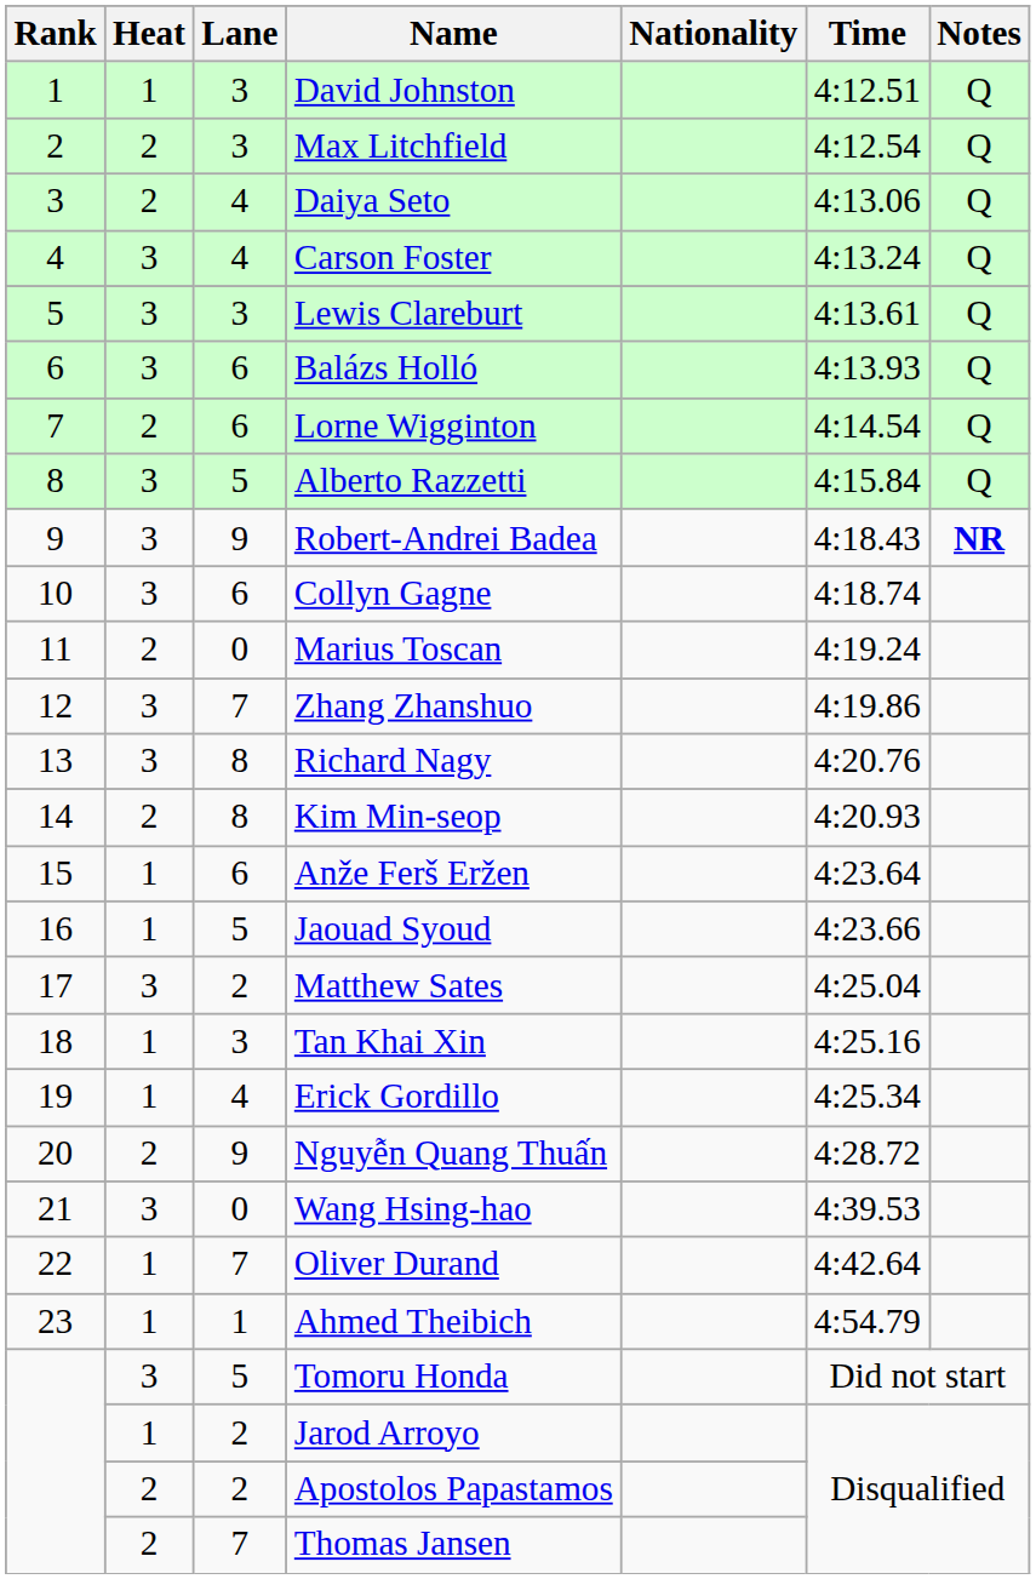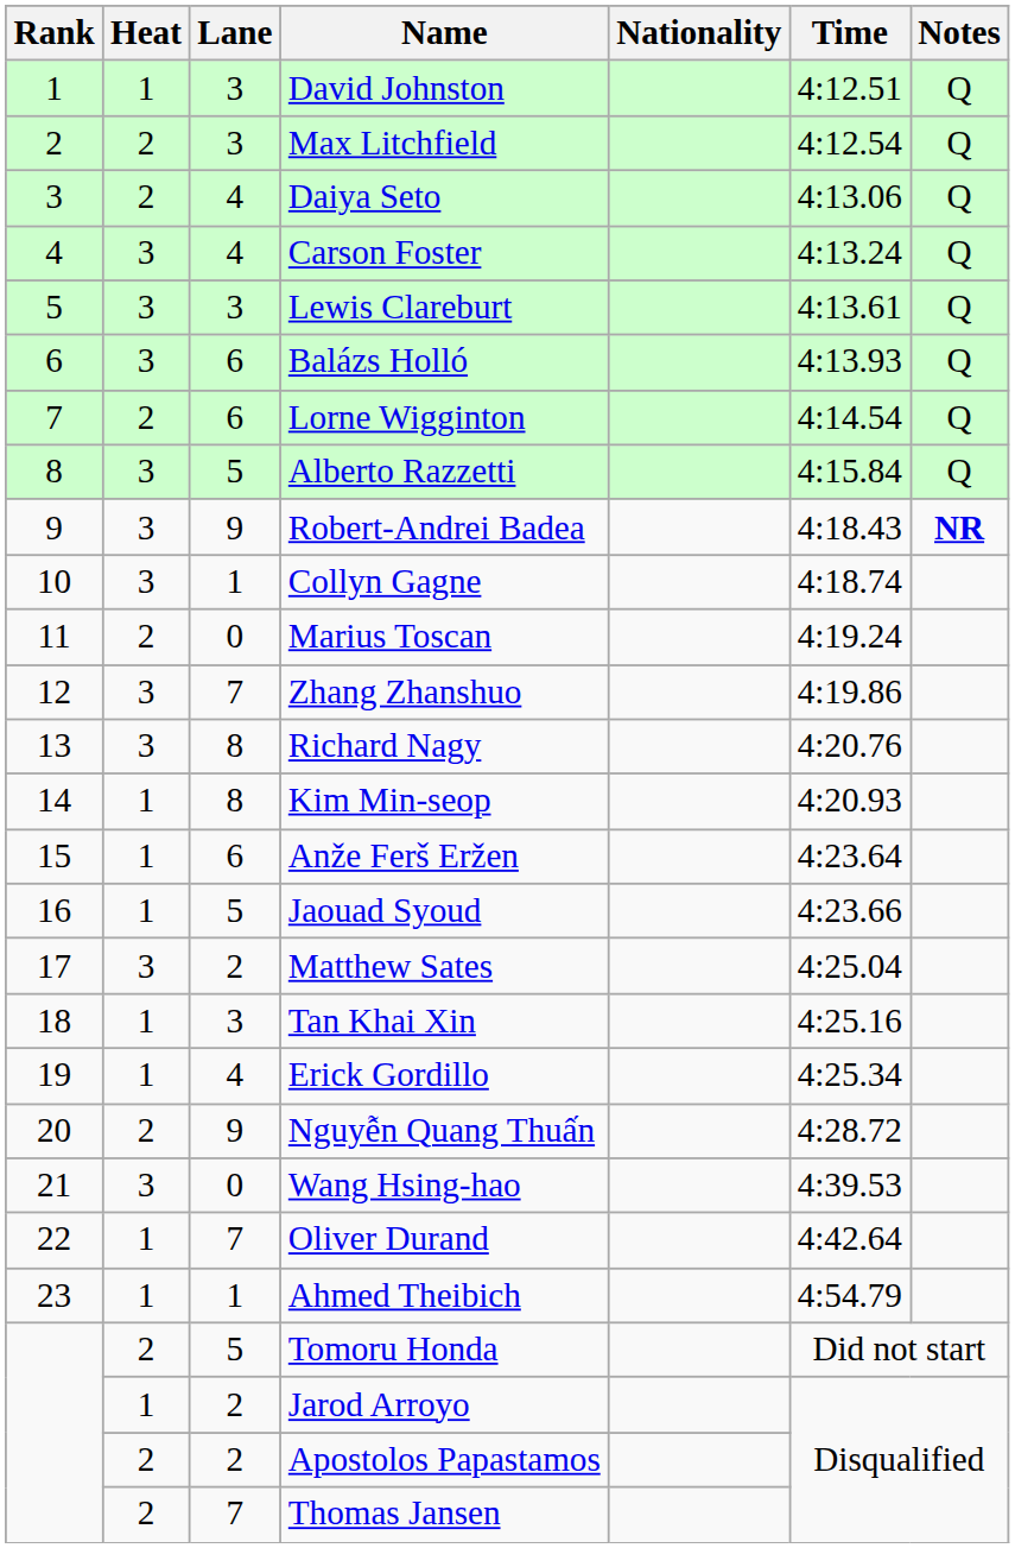Collyn Gagne | Lane: 6 -> 1
Kim Min-seop | Heat: 2 -> 1
Tomoru Honda | Heat: 3 -> 2
